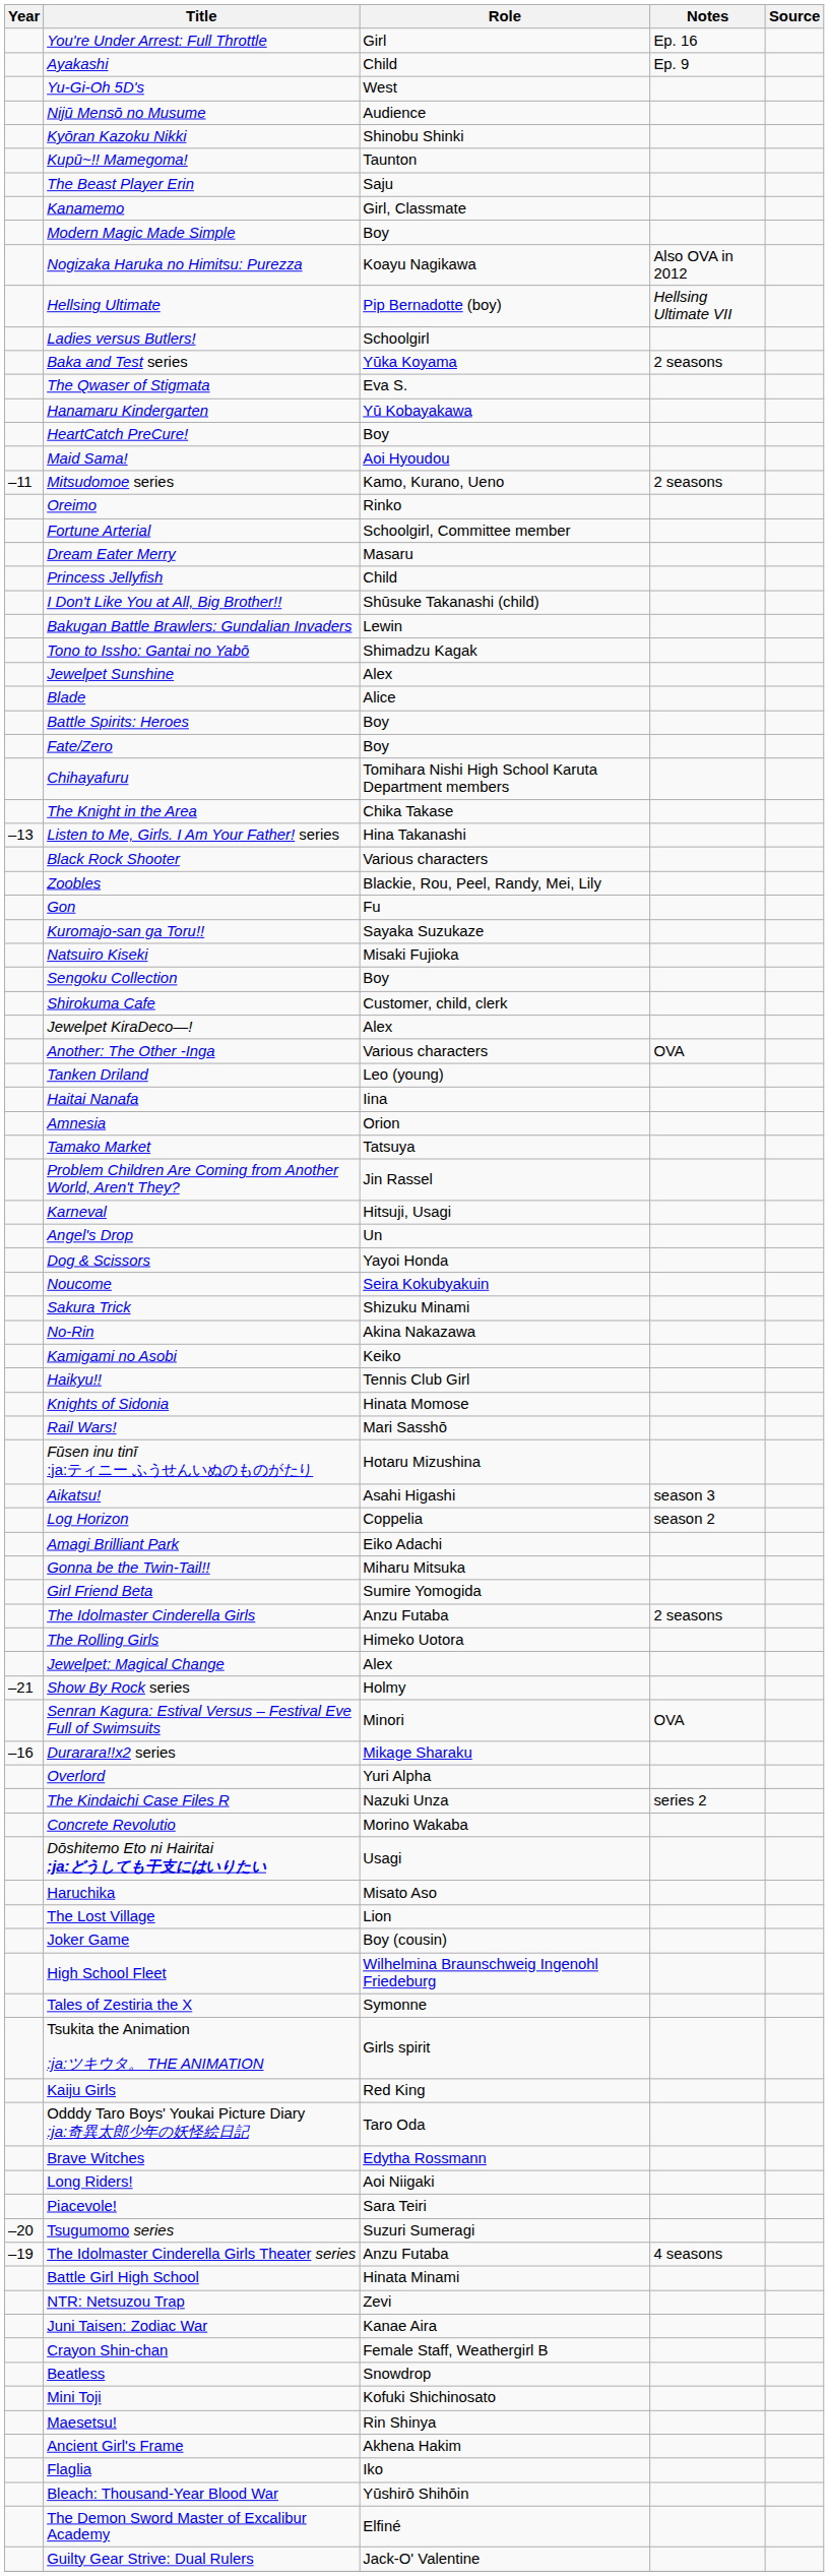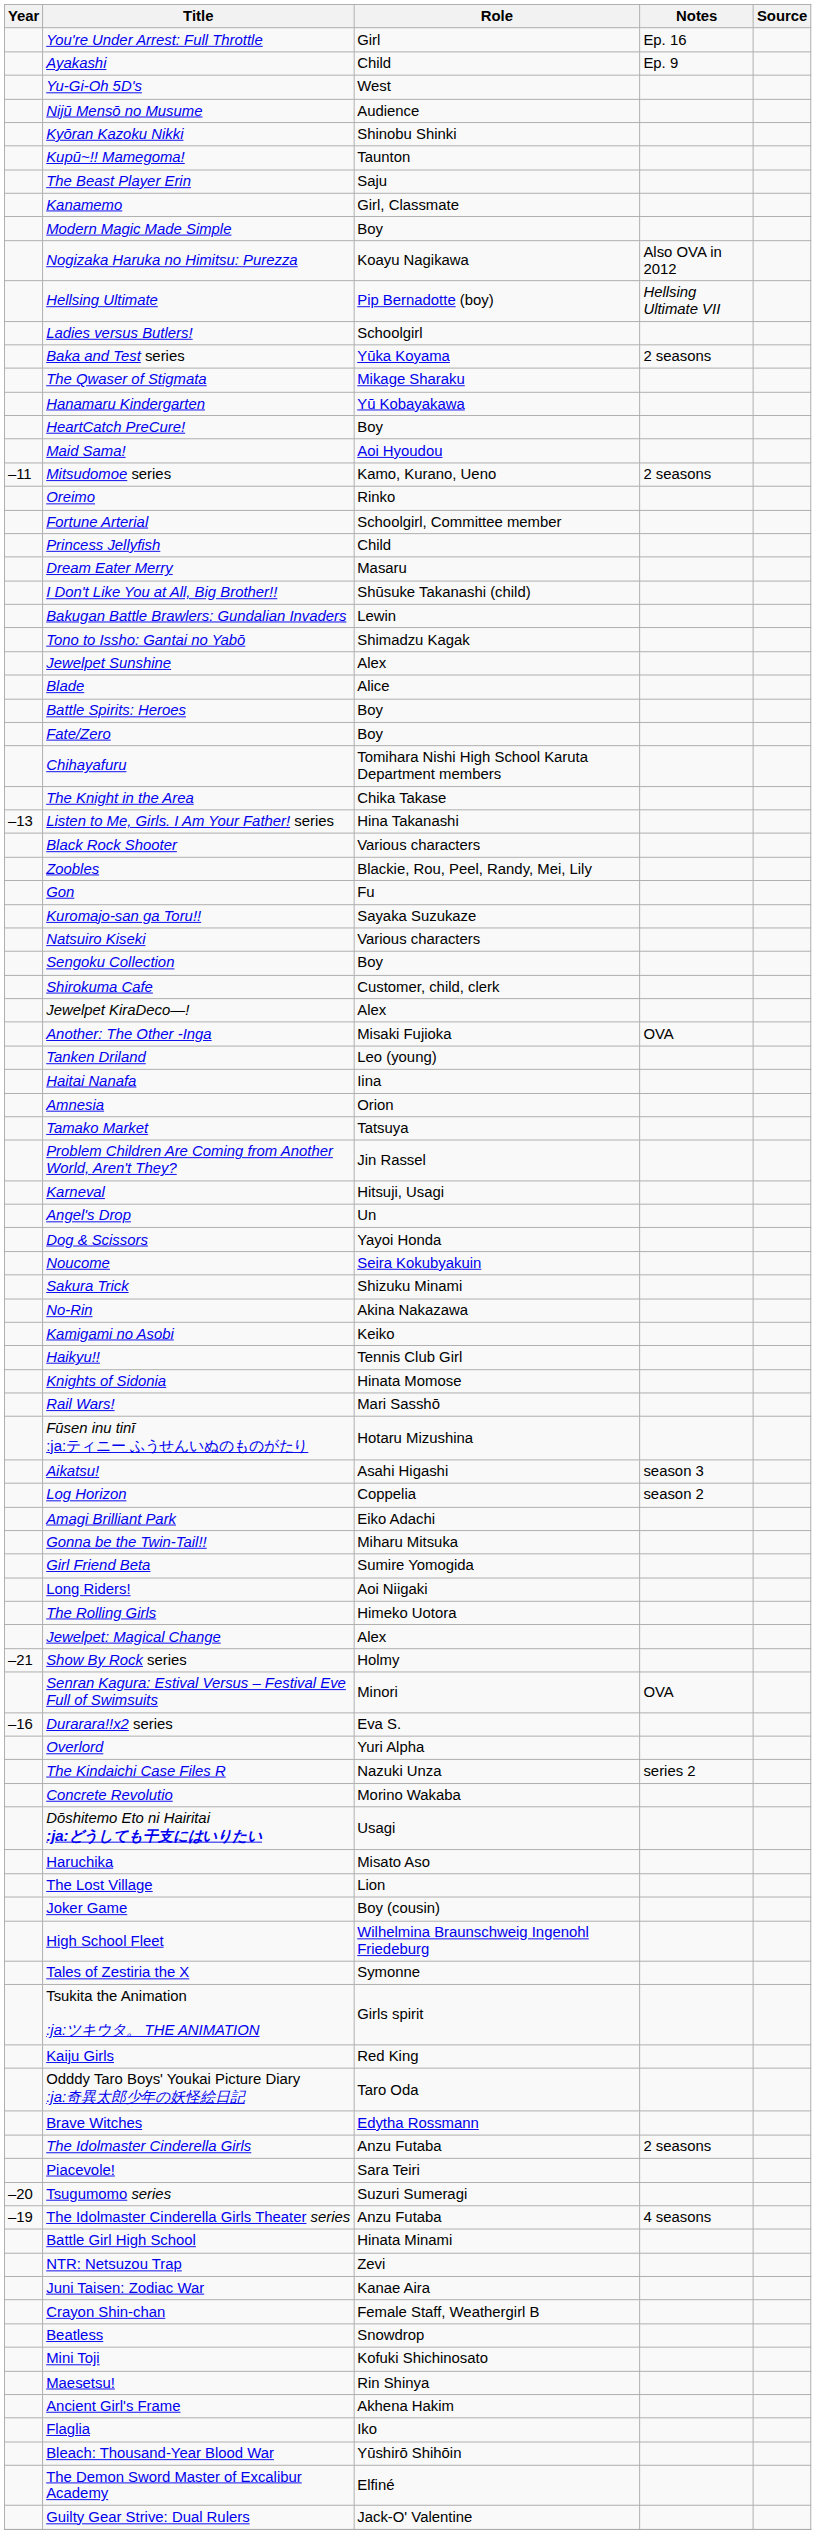The Qwaser of Stigmata | Role: Eva S. -> Mikage Sharaku
rows swapped: Princess Jellyfish <-> Dream Eater Merry
Natsuiro Kiseki | Role: Misaki Fujioka -> Various characters
Another: The Other -Inga | Role: Various characters -> Misaki Fujioka
rows swapped: The Idolmaster Cinderella Girls <-> Long Riders!
Durarara!!x2 series | Role: Mikage Sharaku -> Eva S.
